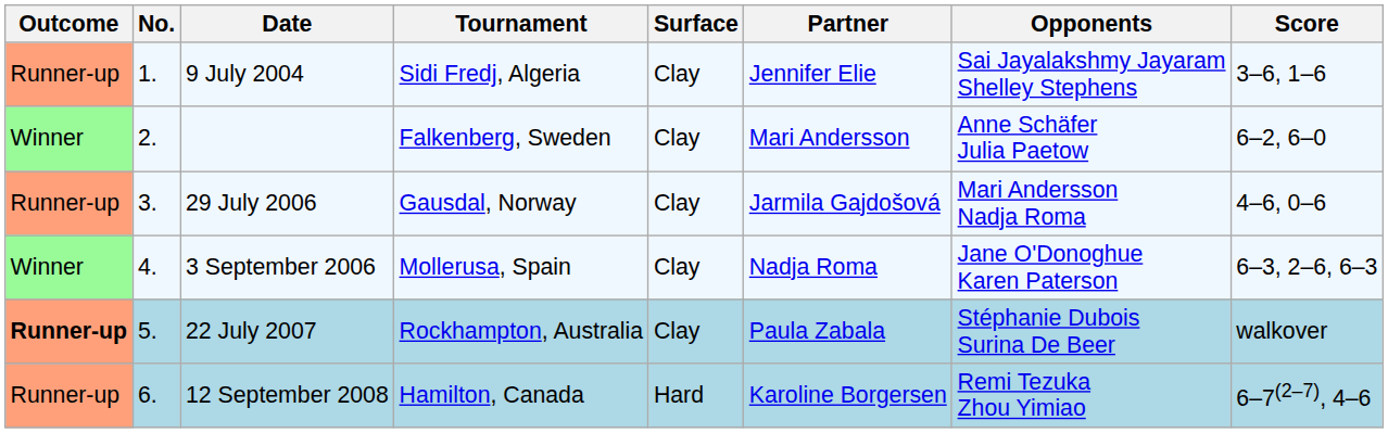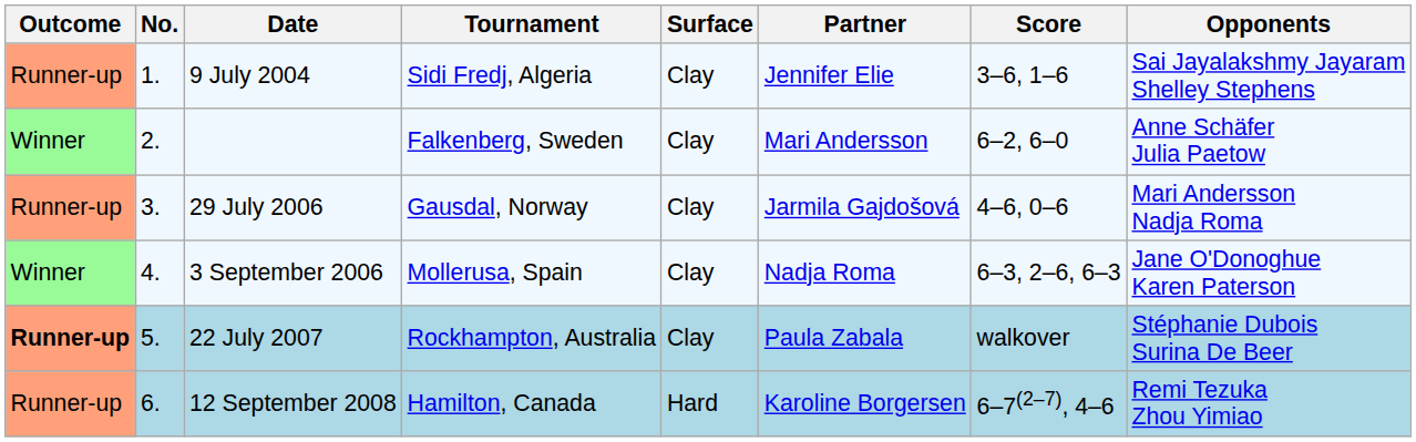columns swapped: Opponents <-> Score
